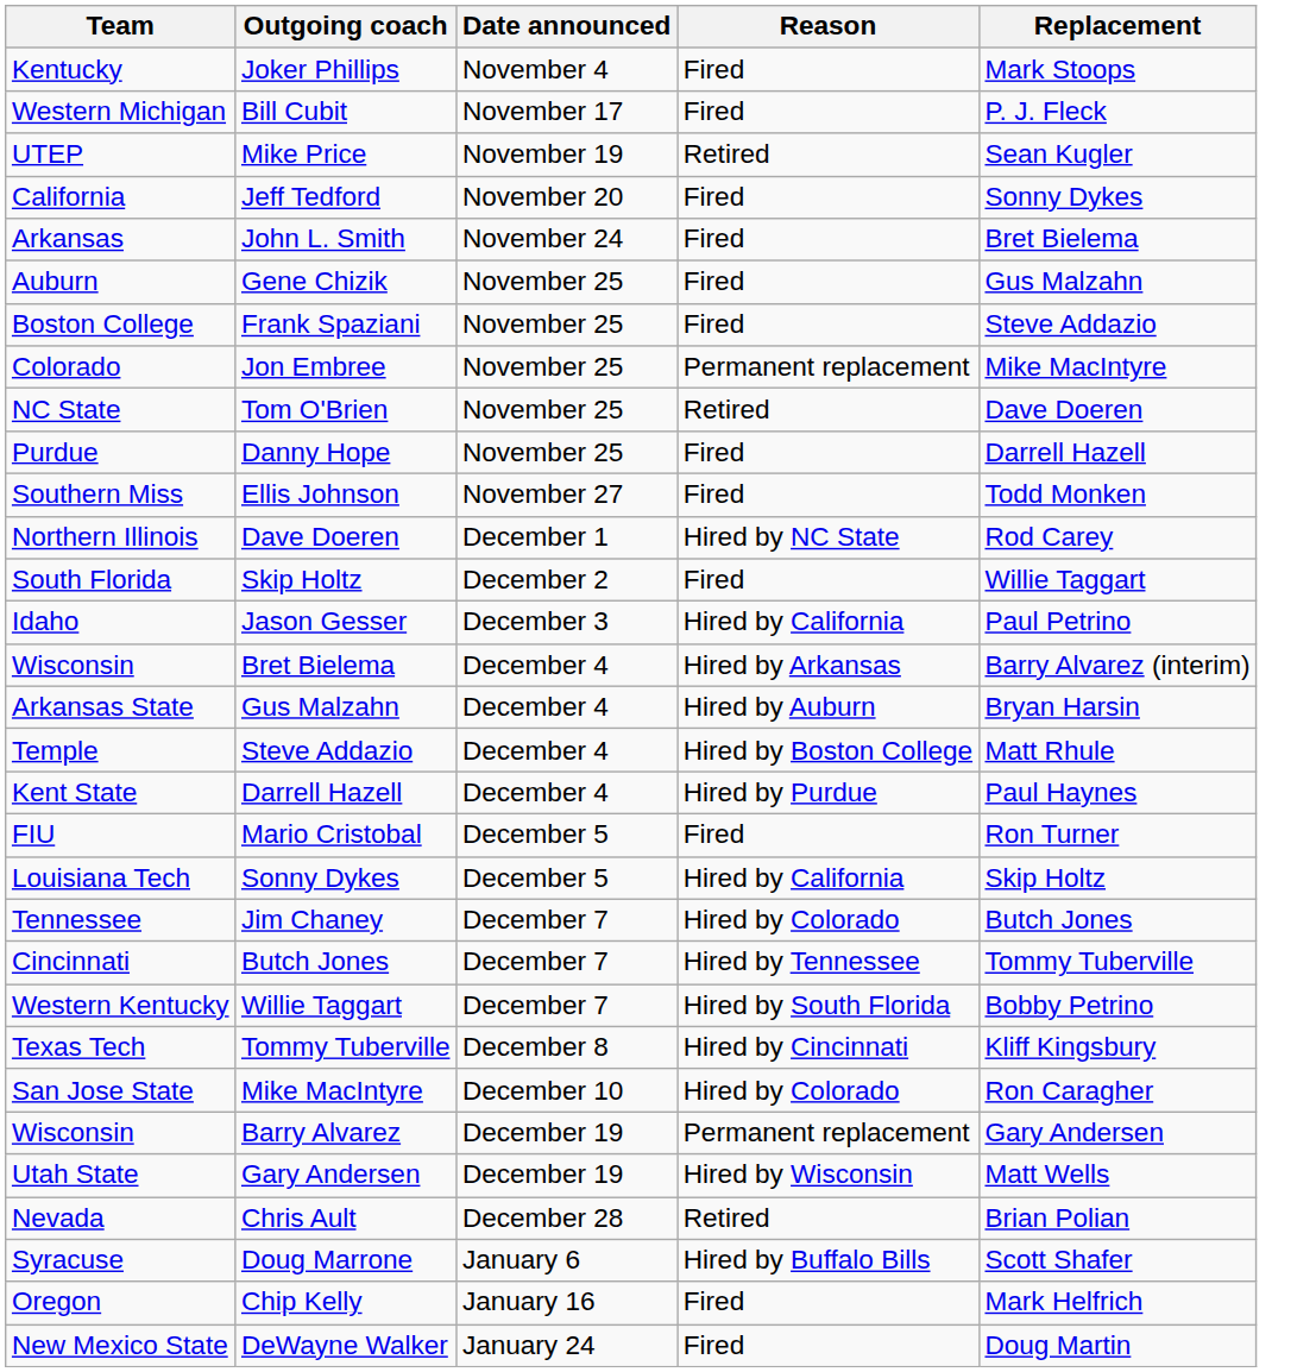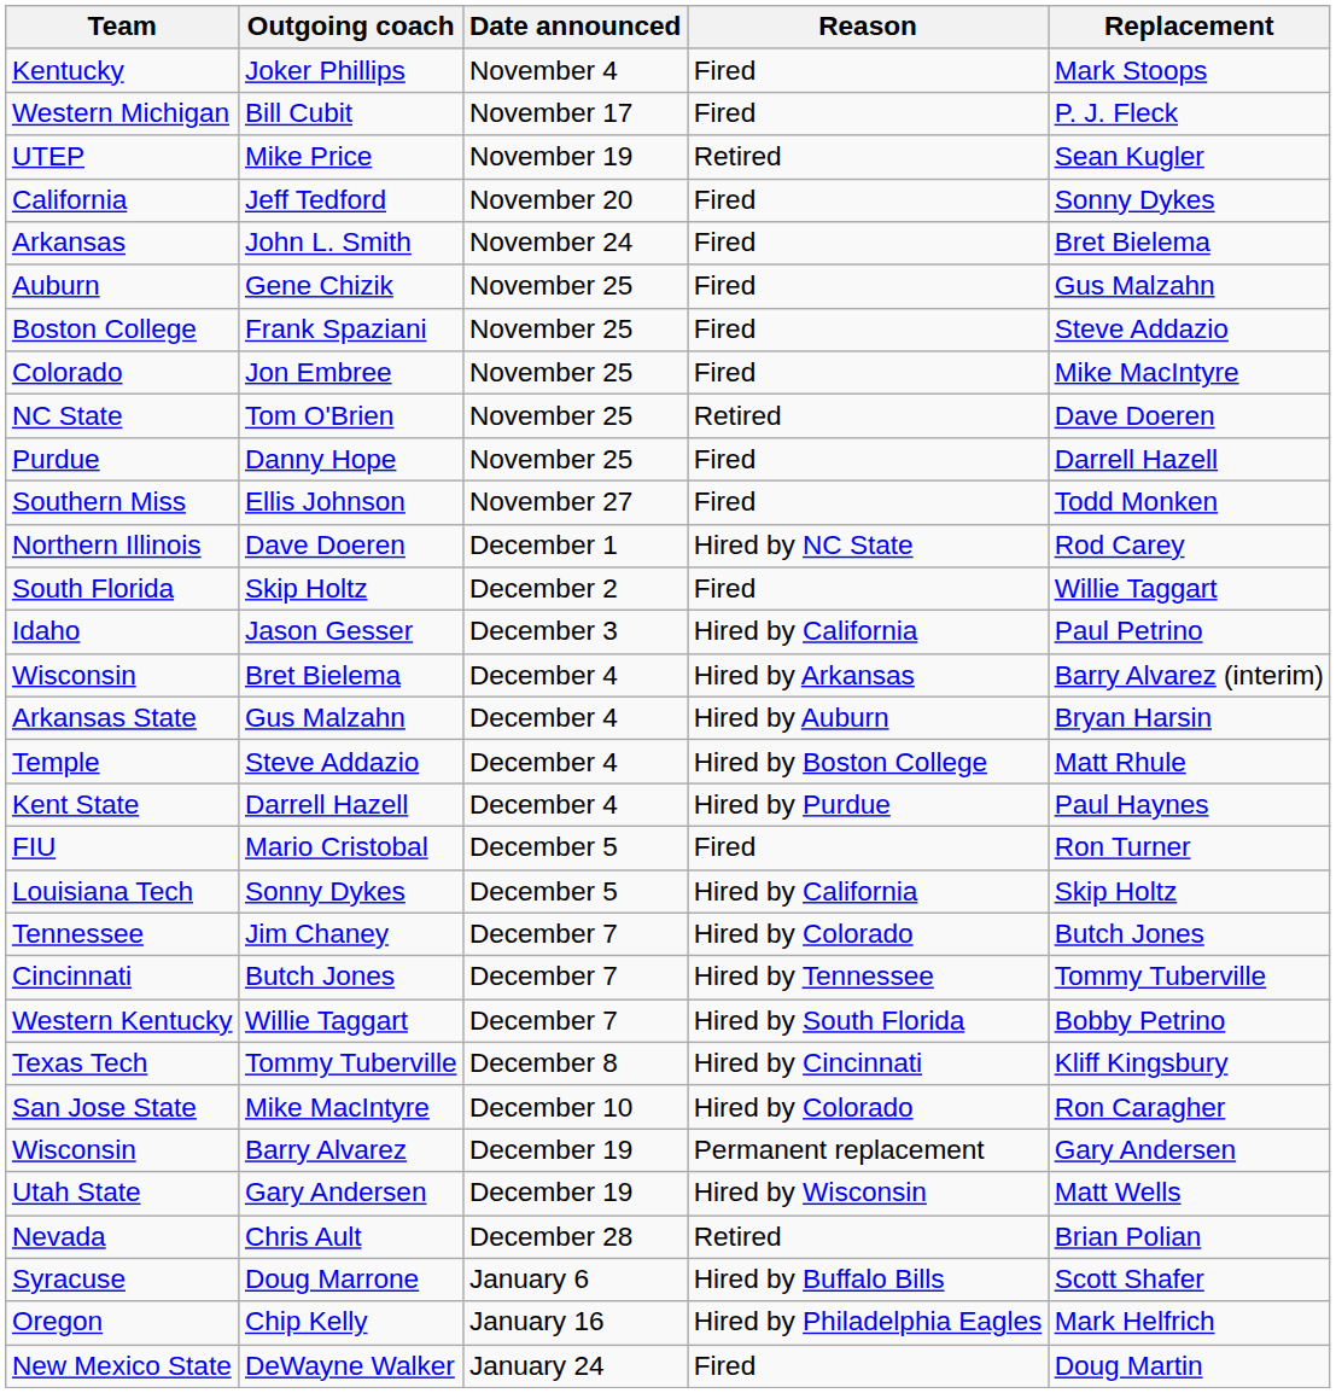Jon Embree | Reason: Permanent replacement -> Fired
Chip Kelly | Reason: Fired -> Hired by Philadelphia Eagles
